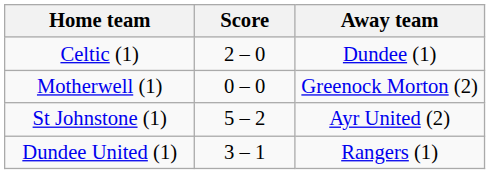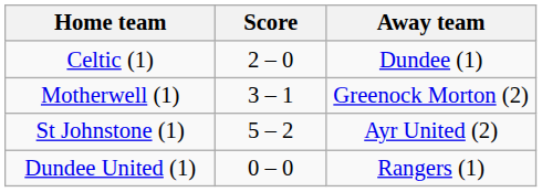Motherwell (1) | Score: 0 – 0 -> 3 – 1
Dundee United (1) | Score: 3 – 1 -> 0 – 0
